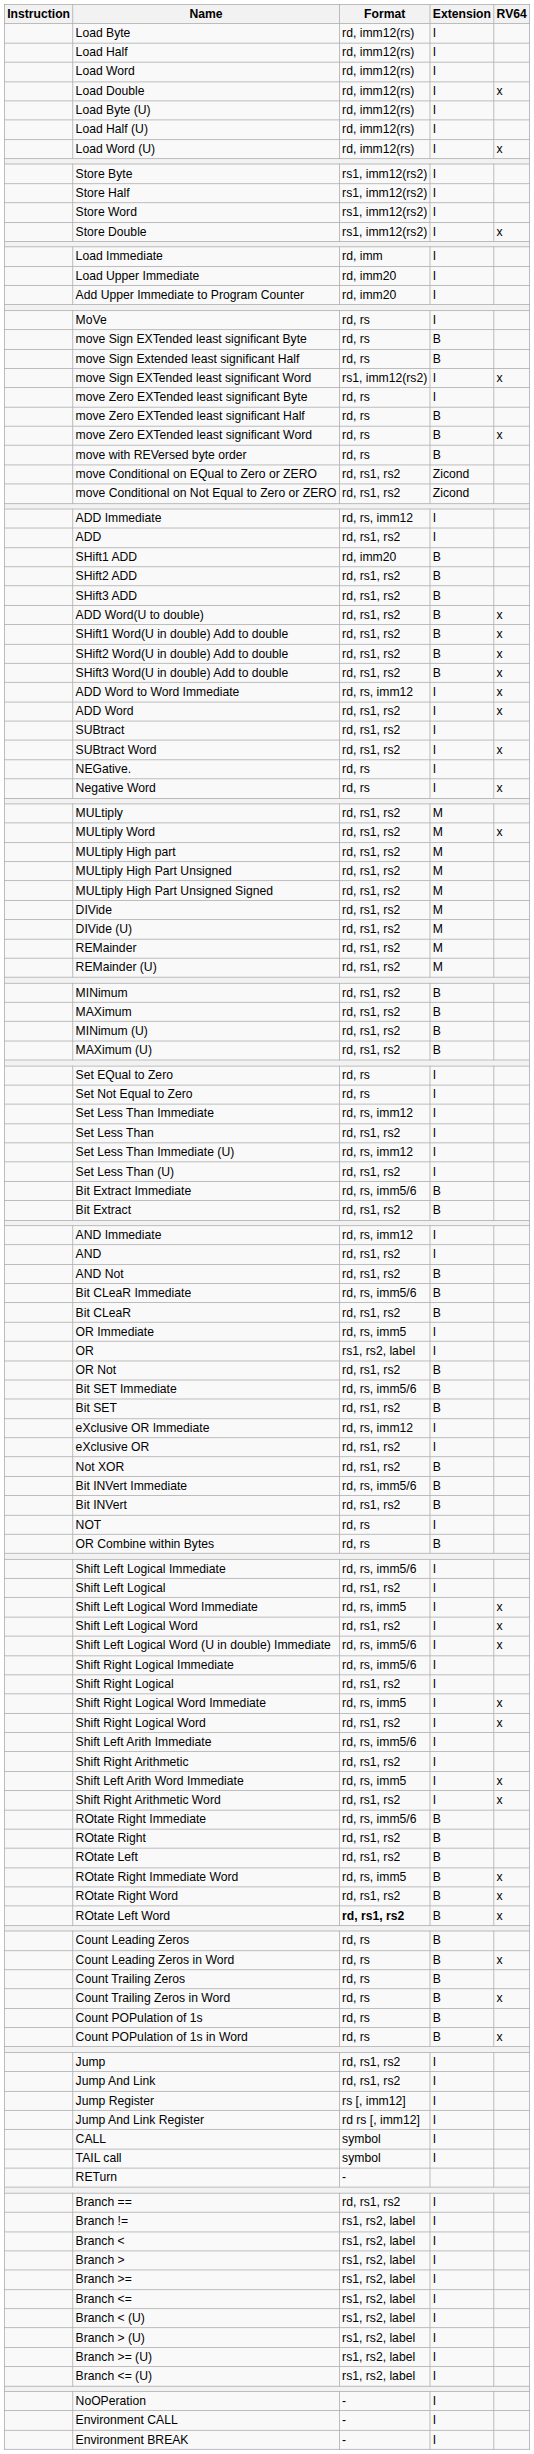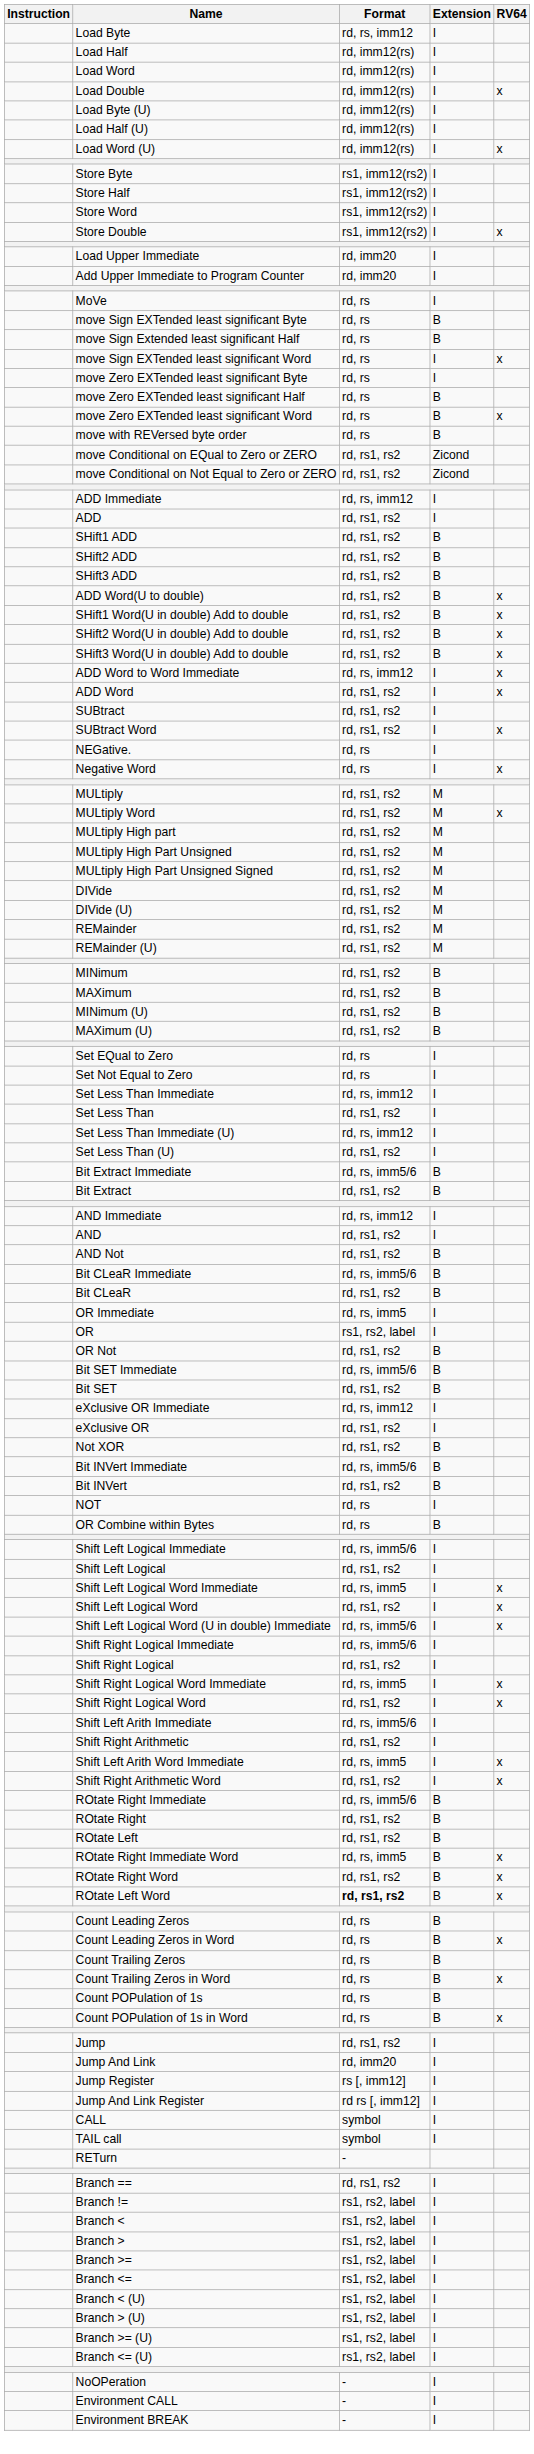Load Byte | Format: rd, imm12(rs) -> rd, rs, imm12
- row: Load Immediate | rd, imm | I
move Sign EXTended least significant Word | Format: rs1, imm12(rs2) -> rd, rs
SHift1 ADD | Format: rd, imm20 -> rd, rs1, rs2
Jump And Link | Format: rd, rs1, rs2 -> rd, imm20
